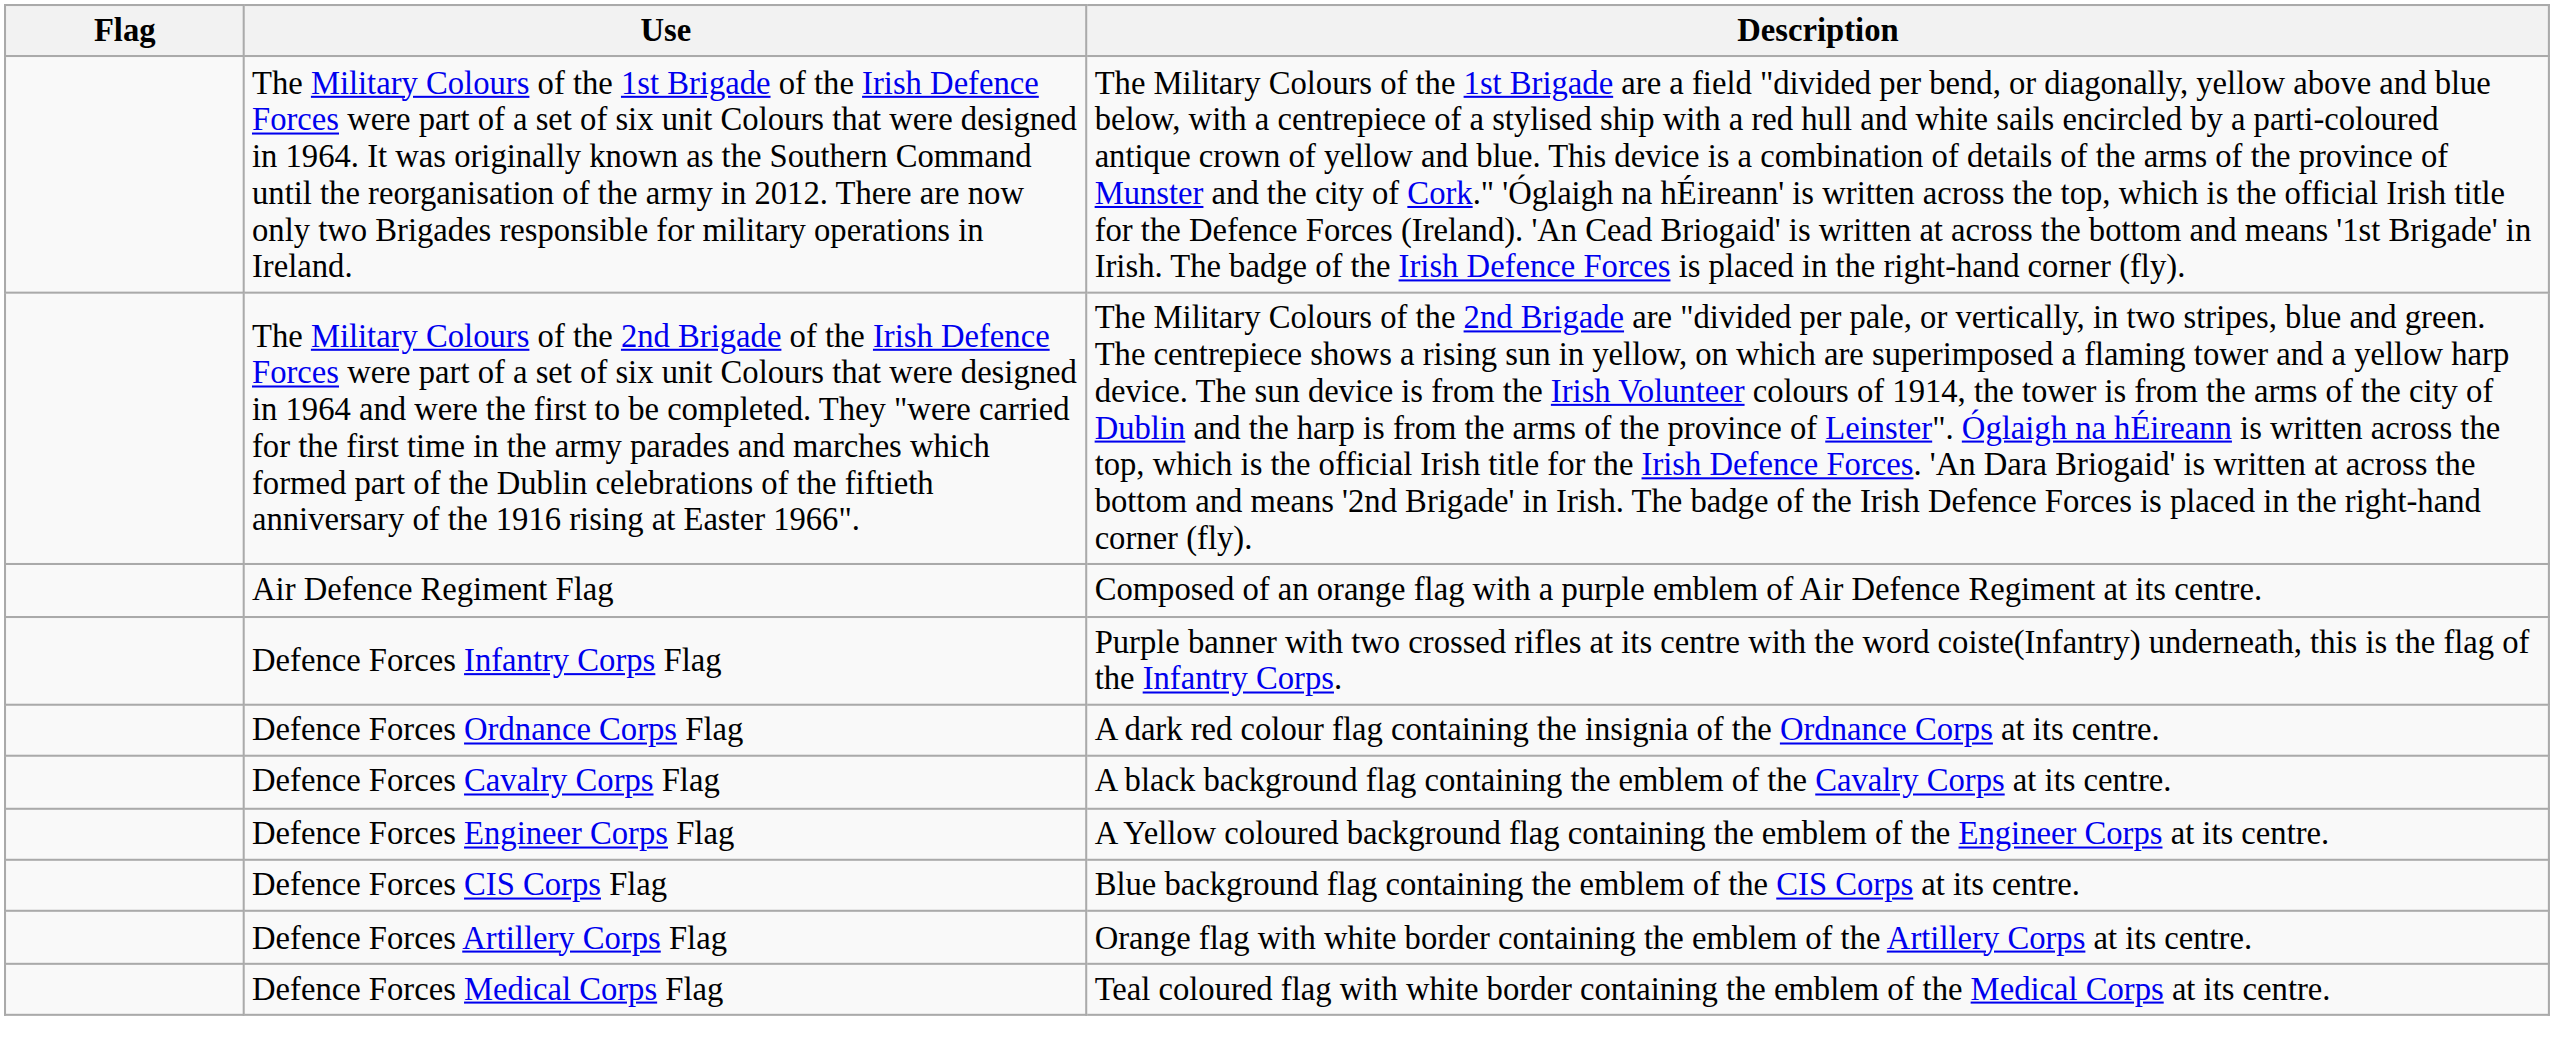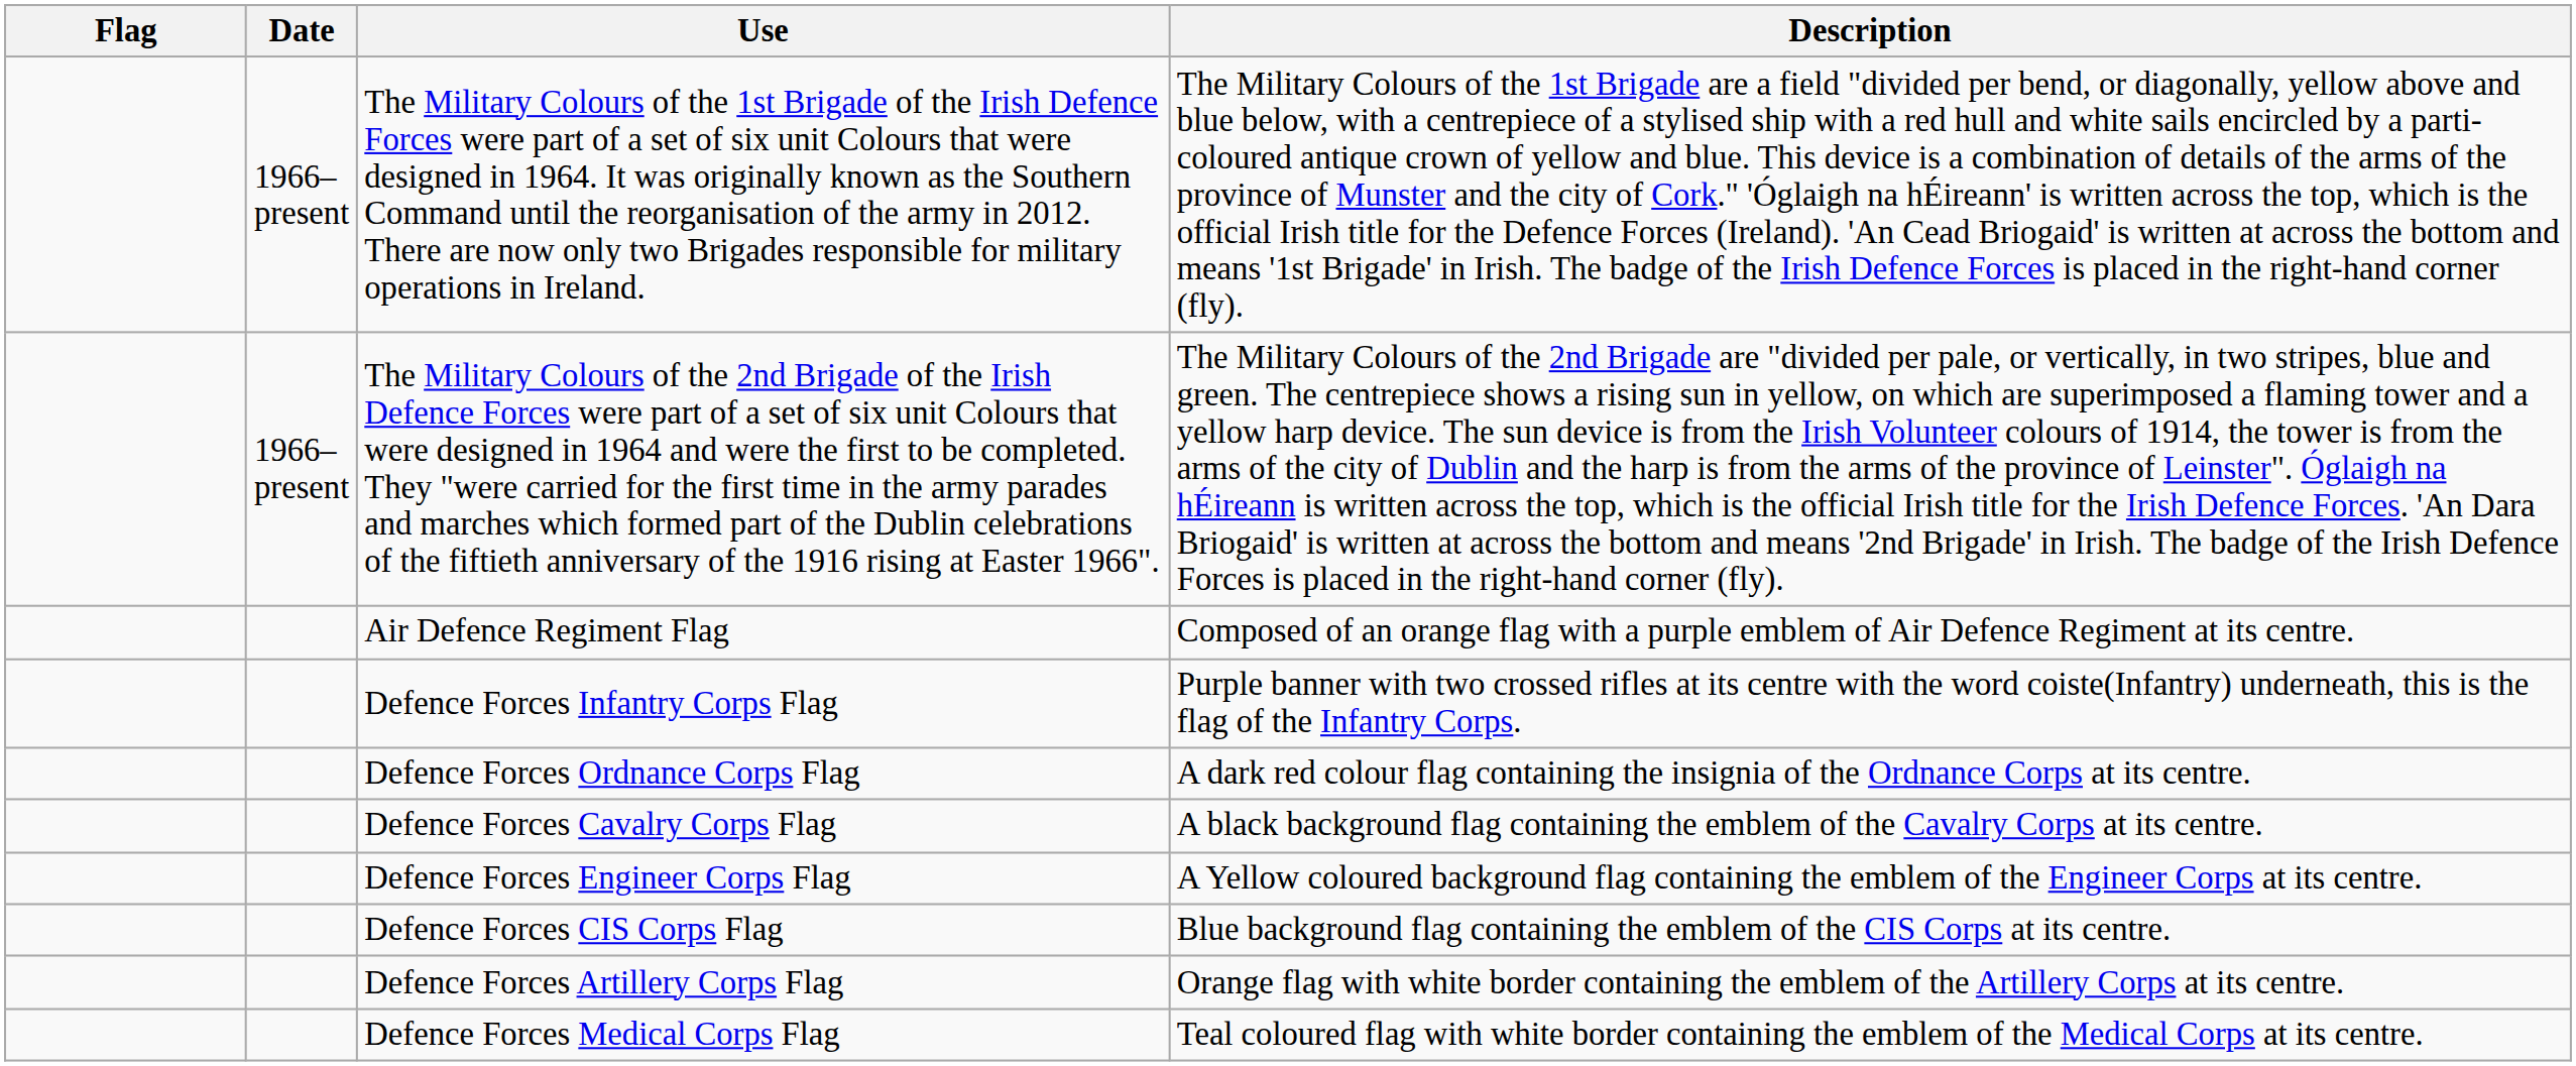+ column: Date | 1966–present | 1966–present
